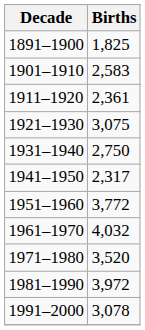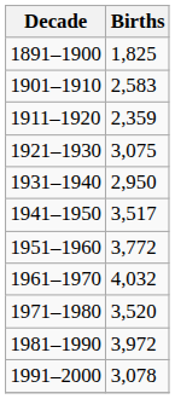1911–1920 | Births: 2,361 -> 2,359
1931–1940 | Births: 2,750 -> 2,950
1941–1950 | Births: 2,317 -> 3,517
